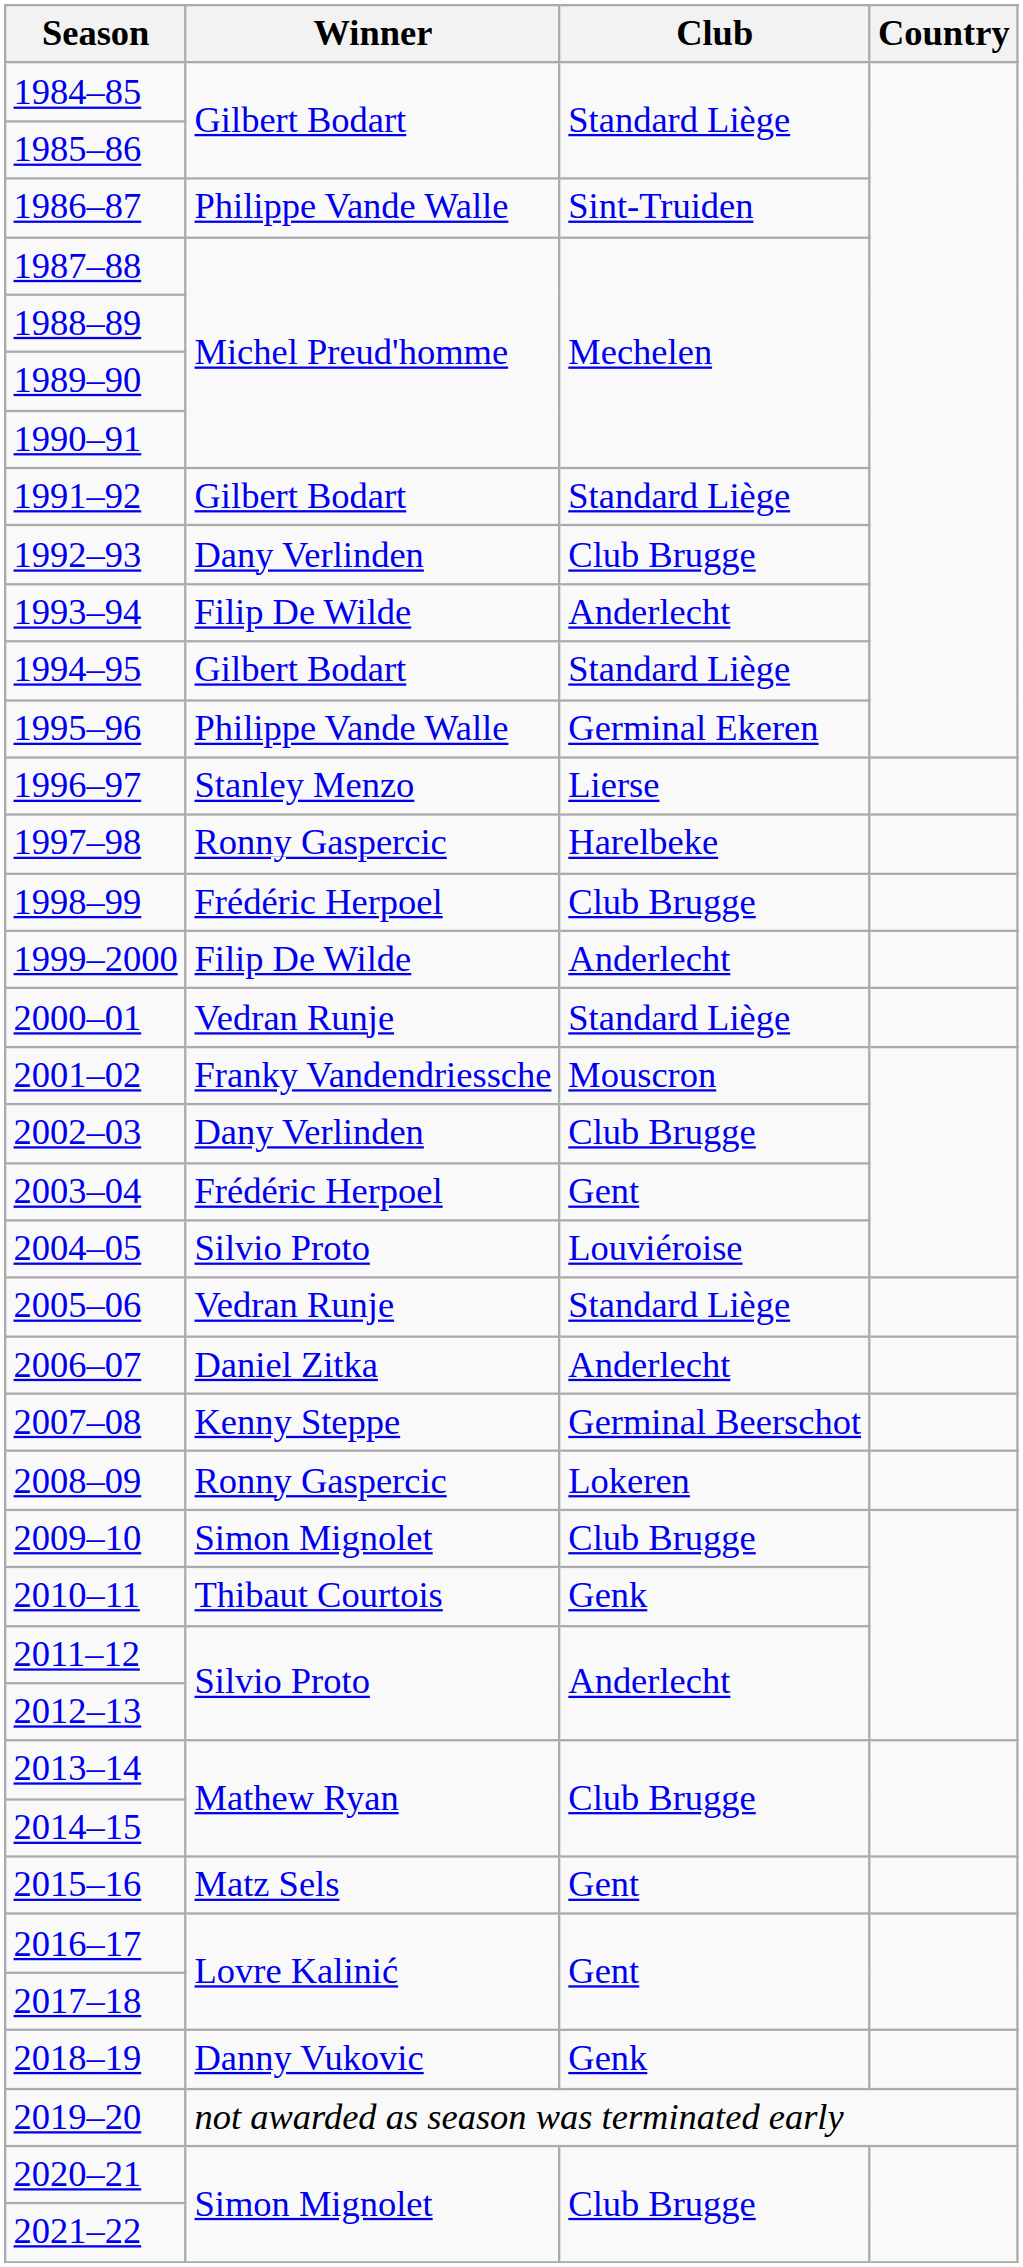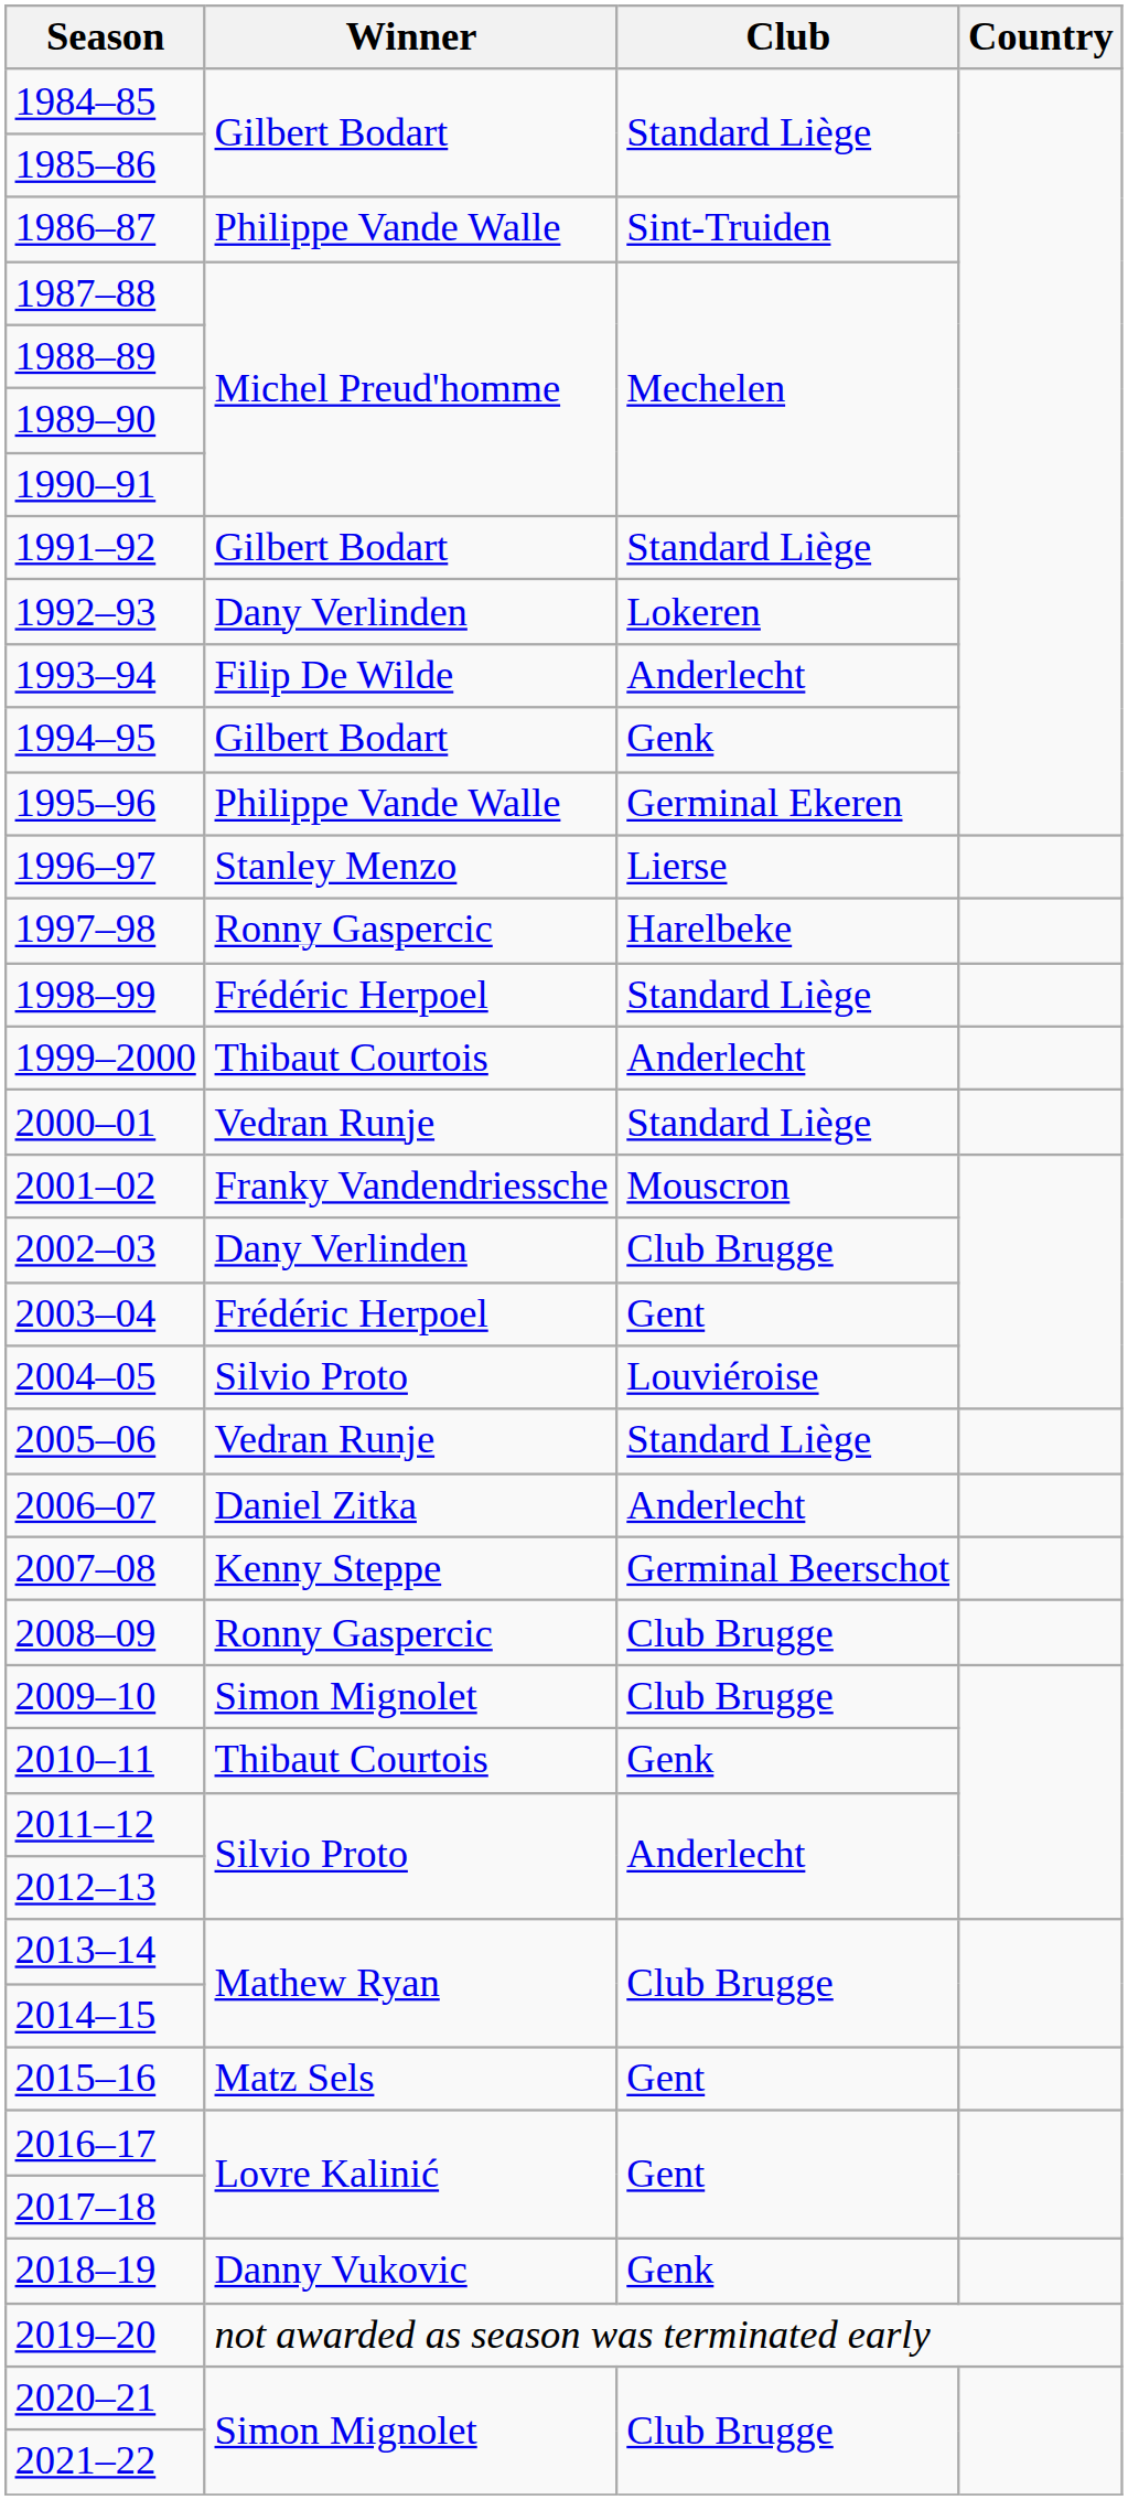1992–93 | Club: Club Brugge -> Lokeren
1994–95 | Club: Standard Liège -> Genk
1998–99 | Club: Club Brugge -> Standard Liège
1999–2000 | Winner: Filip De Wilde -> Thibaut Courtois
2008–09 | Club: Lokeren -> Club Brugge
